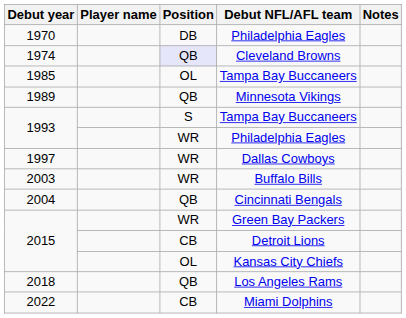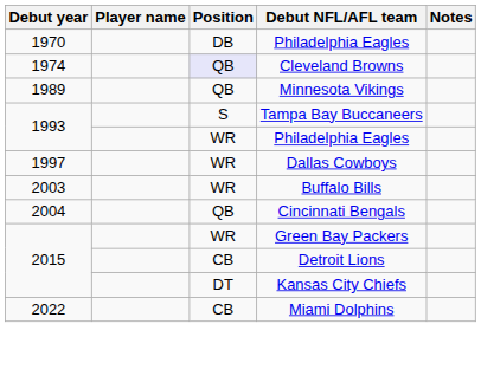- row: 1985 | OL | Tampa Bay Buccaneers
Kansas City Chiefs | Position: OL -> DT
- row: 2018 | QB | Los Angeles Rams
